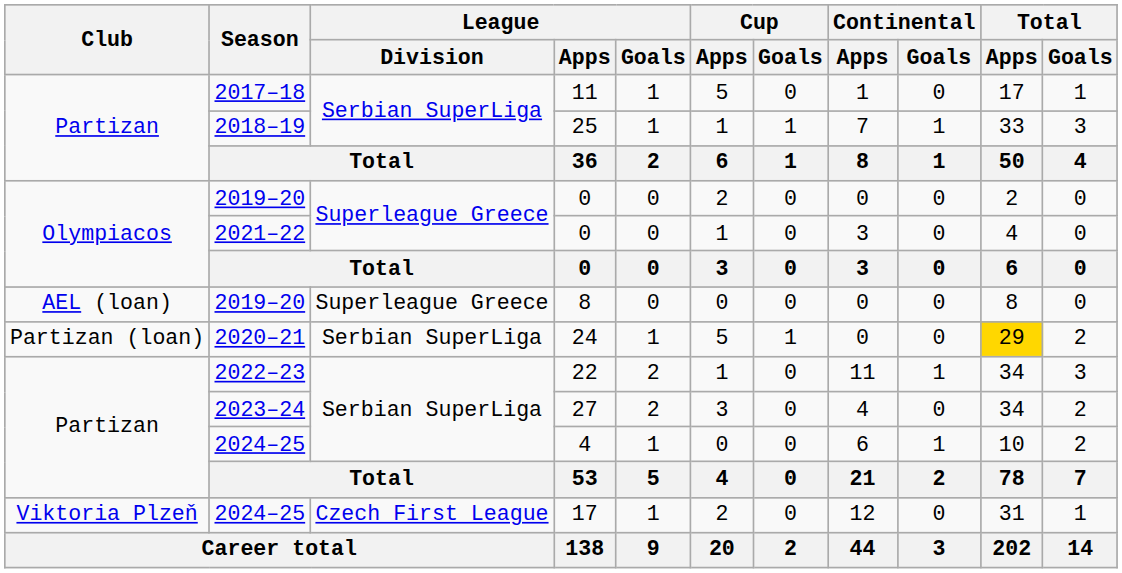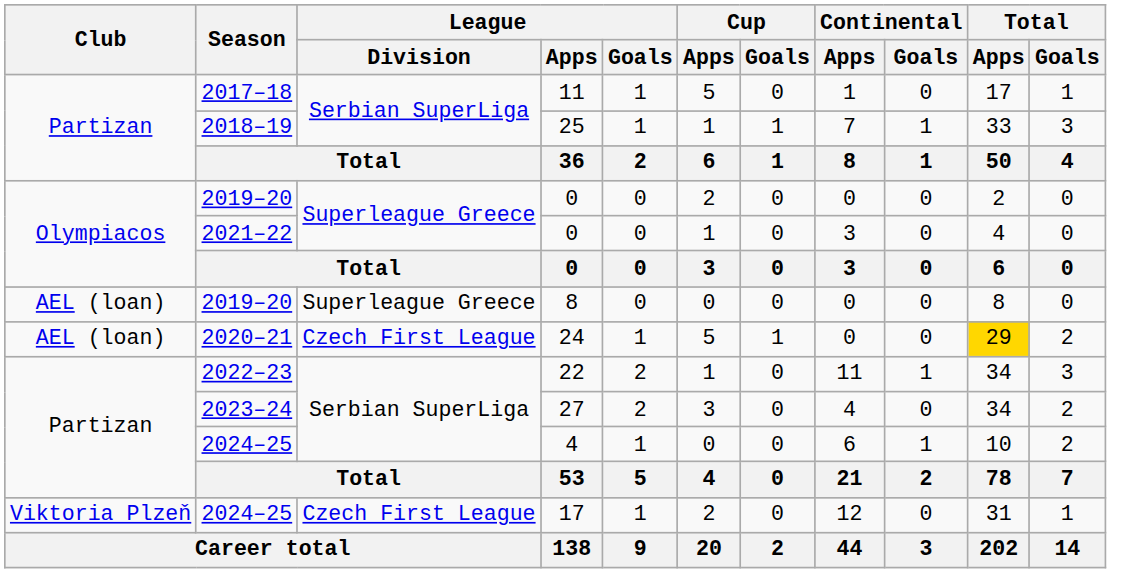24 | Club: Partizan (loan) -> AEL (loan)
24 | League / Division: Serbian SuperLiga -> Czech First League
